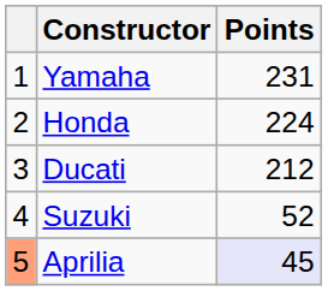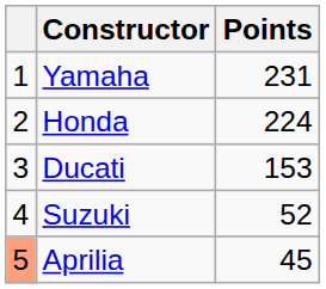Ducati | Points: 212 -> 153
Aprilia | Points: lavender background -> no background
